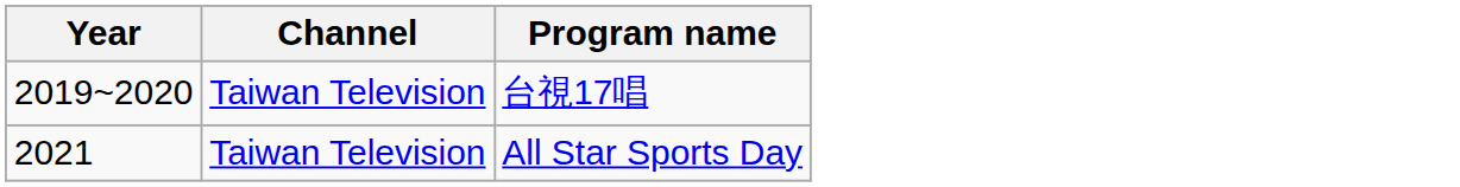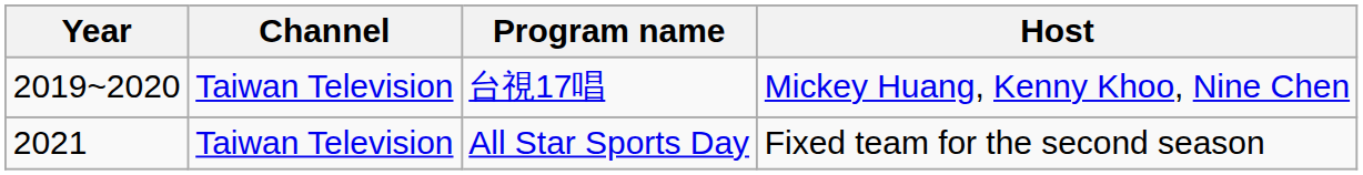+ column: Host | Mickey Huang, Kenny Khoo, Nine Chen | Fixed team for the second season
